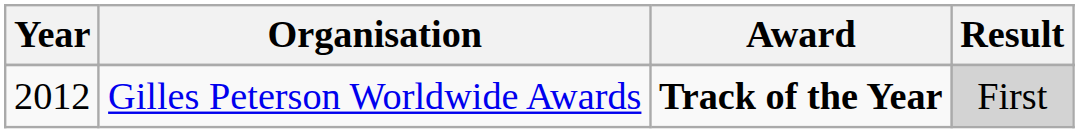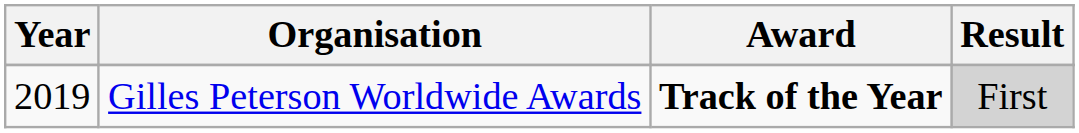Gilles Peterson Worldwide Awards | Year: 2012 -> 2019
